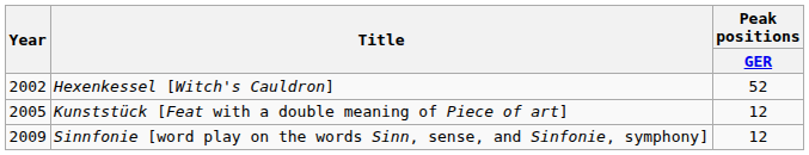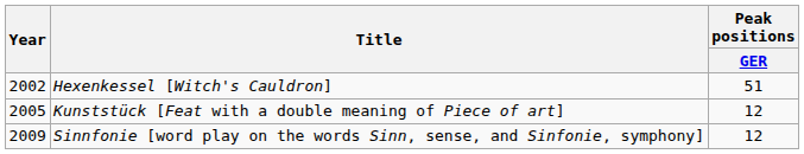Hexenkessel [Witch's Cauldron] | Peak positions / GER: 52 -> 51
